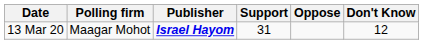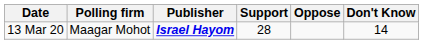13 Mar 20 | Support: 31 -> 28
13 Mar 20 | Don't Know: 12 -> 14
